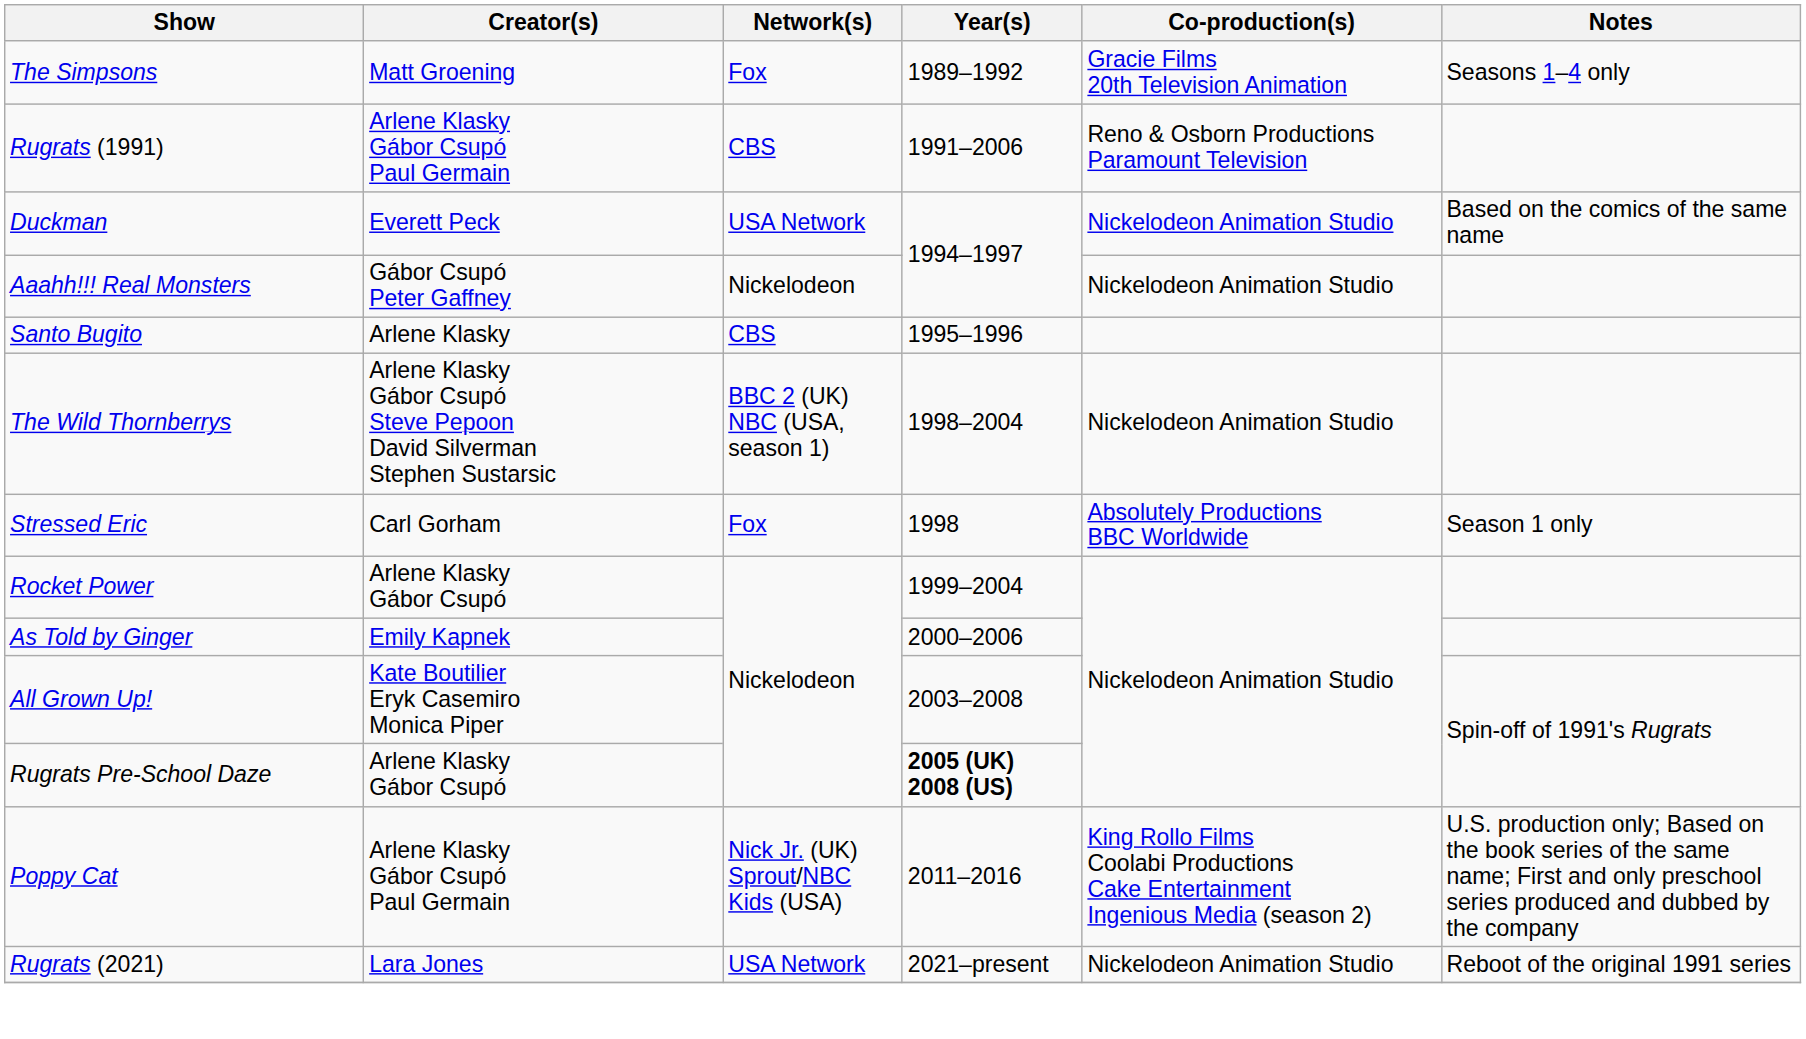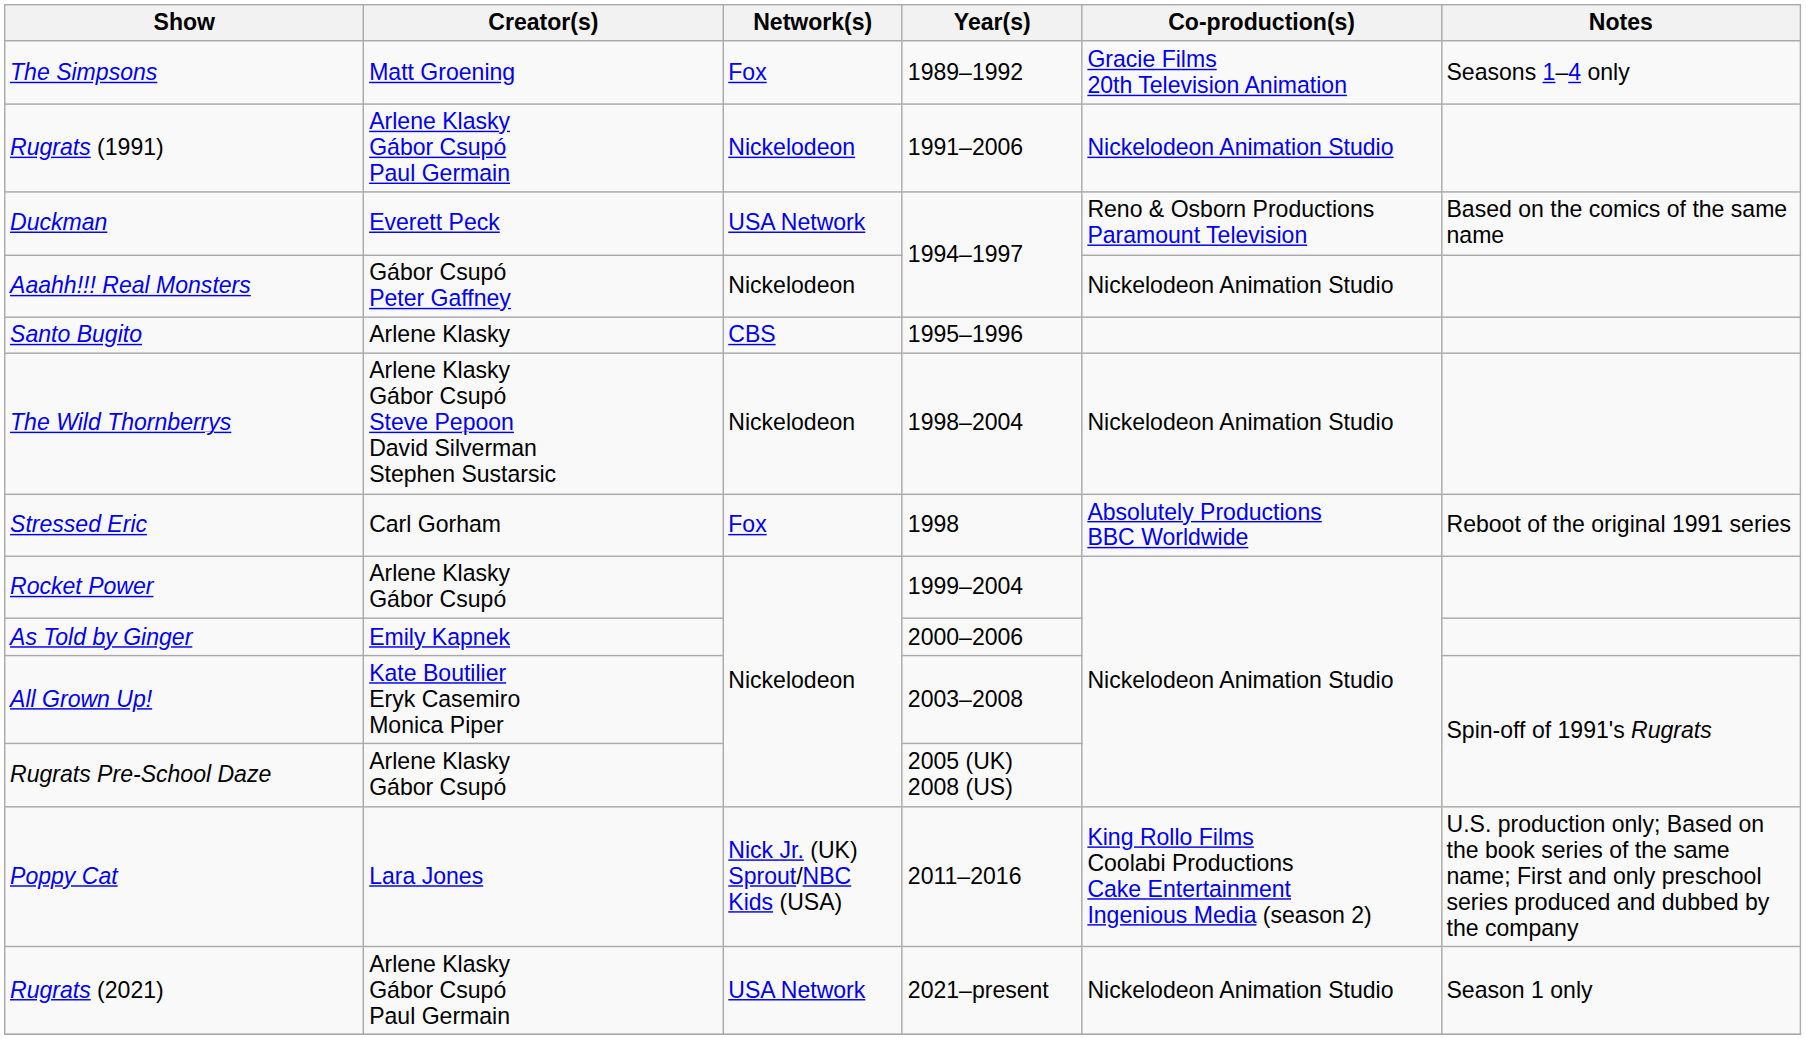Rugrats (1991) | Network(s): CBS -> Nickelodeon
Rugrats (1991) | Co-production(s): Reno & Osborn Productions Paramount Television -> Nickelodeon Animation Studio
Duckman | Co-production(s): Nickelodeon Animation Studio -> Reno & Osborn Productions Paramount Television
The Wild Thornberrys | Network(s): BBC 2 (UK) NBC (USA, season 1) -> Nickelodeon
Stressed Eric | Notes: Season 1 only -> Reboot of the original 1991 series
Rugrats Pre-School Daze | Year(s): bold -> normal
Poppy Cat | Creator(s): Arlene Klasky Gábor Csupó Paul Germain -> Lara Jones
Rugrats (2021) | Creator(s): Lara Jones -> Arlene Klasky Gábor Csupó Paul Germain
Rugrats (2021) | Notes: Reboot of the original 1991 series -> Season 1 only
